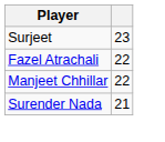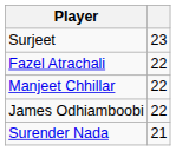+ row: James Odhiamboobi | 22
